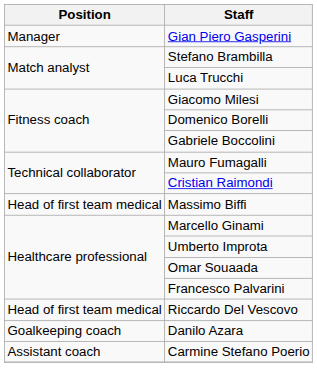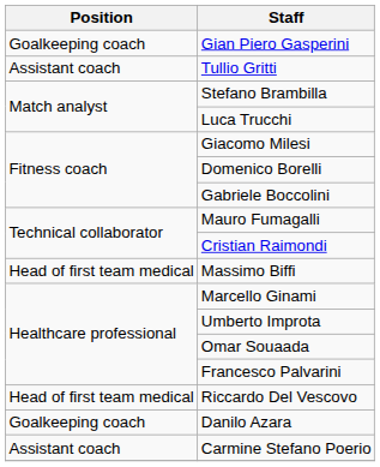Gian Piero Gasperini | Position: Manager -> Goalkeeping coach
+ row: Assistant coach | Tullio Gritti
